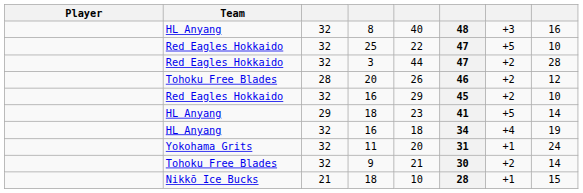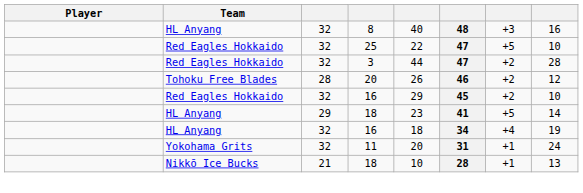- row: Tohoku Free Blades | 32 | 9 | 21 | 30 | +2 | 14
Nikkō Ice Bucks / 18 | column 8: 15 -> 13
